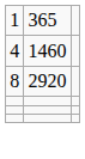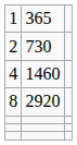+ row: 2 | 730
